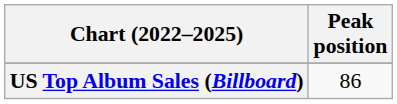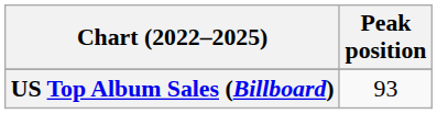US Top Album Sales (Billboard) | Peak position: 86 -> 93
